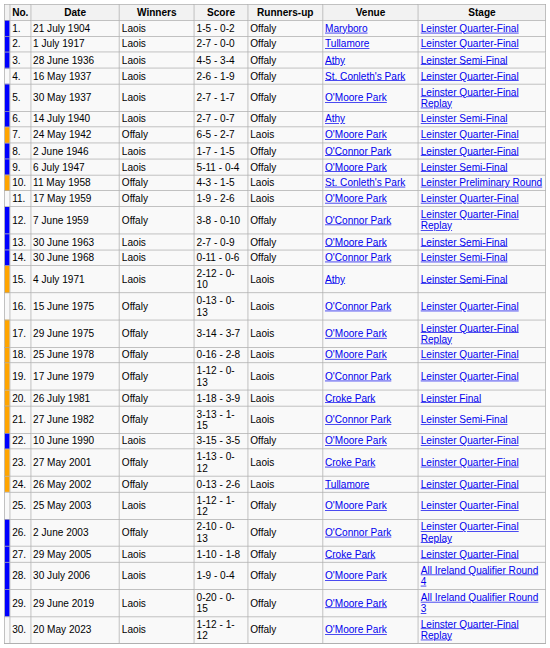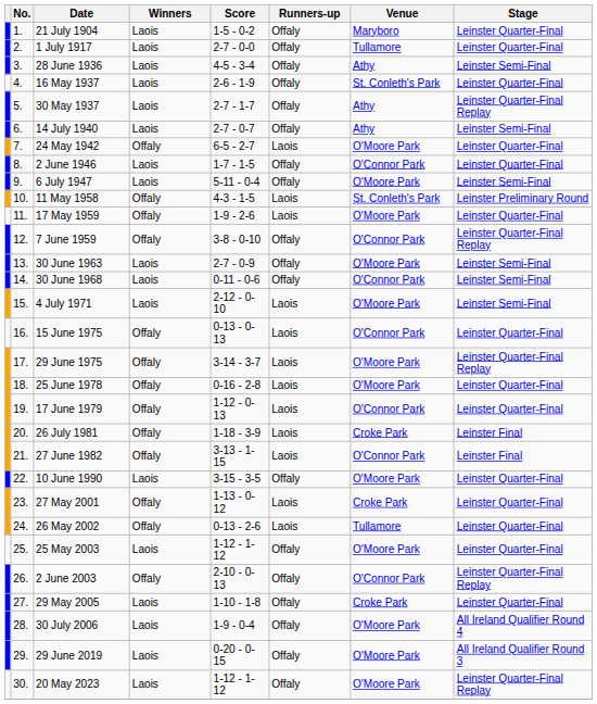30 May 1937 | Venue: O'Moore Park -> Athy
4 July 1971 | Venue: Athy -> O'Moore Park
27 June 1982 | Stage: Leinster Semi-Final -> Leinster Final
